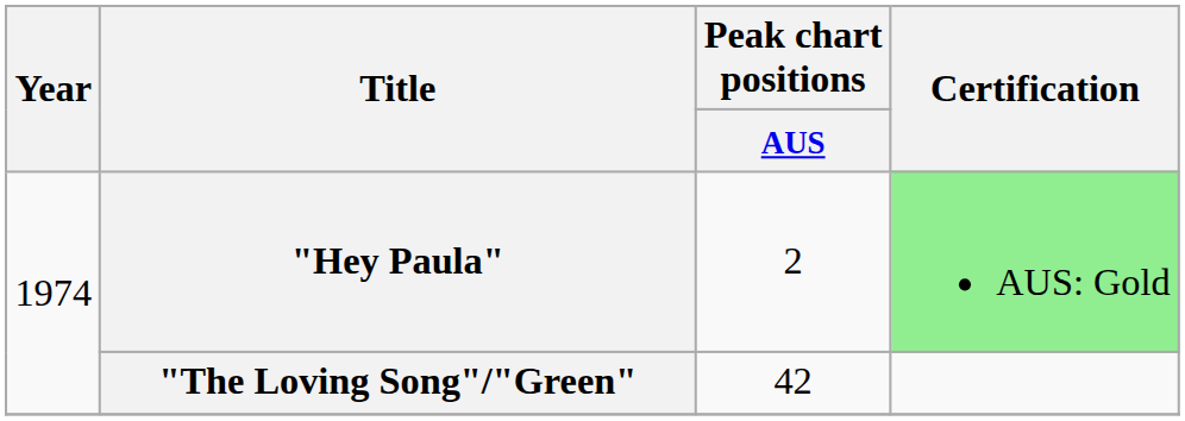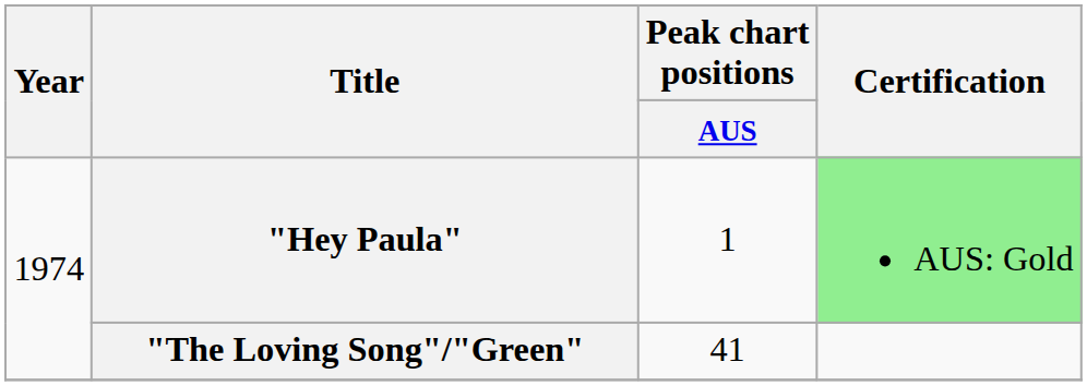"Hey Paula" | Peak chart positions / AUS: 2 -> 1
"The Loving Song"/"Green" | Peak chart positions / AUS: 42 -> 41
